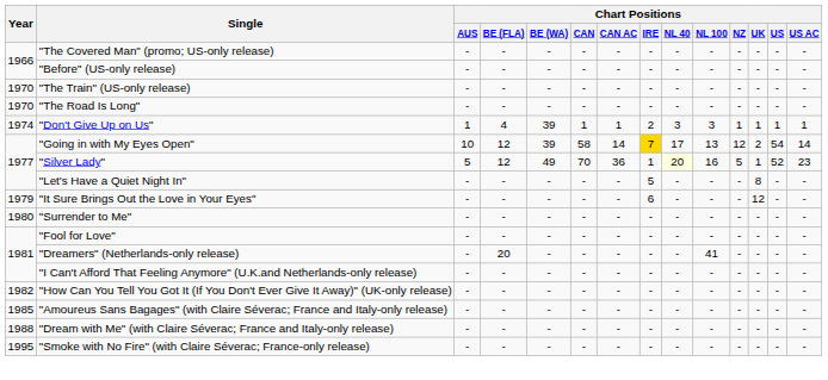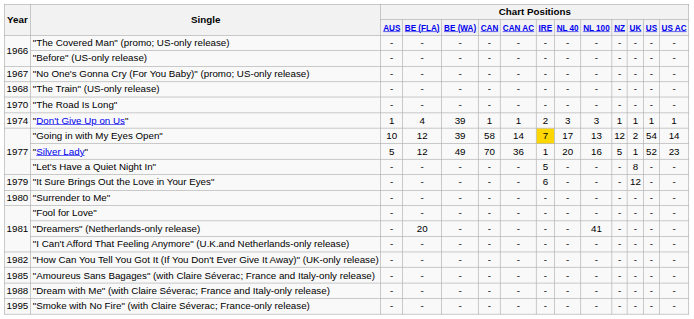+ row: 1967 | "No One's Gonna Cry (For You Baby)" (promo; US-only release) | - | - | - | - | - | - | - | - | - | - | - | -
"The Train" (US-only release) | Year: 1970 -> 1968
"Silver Lady" | Chart Positions / NL 40: lightyellow background -> no background
